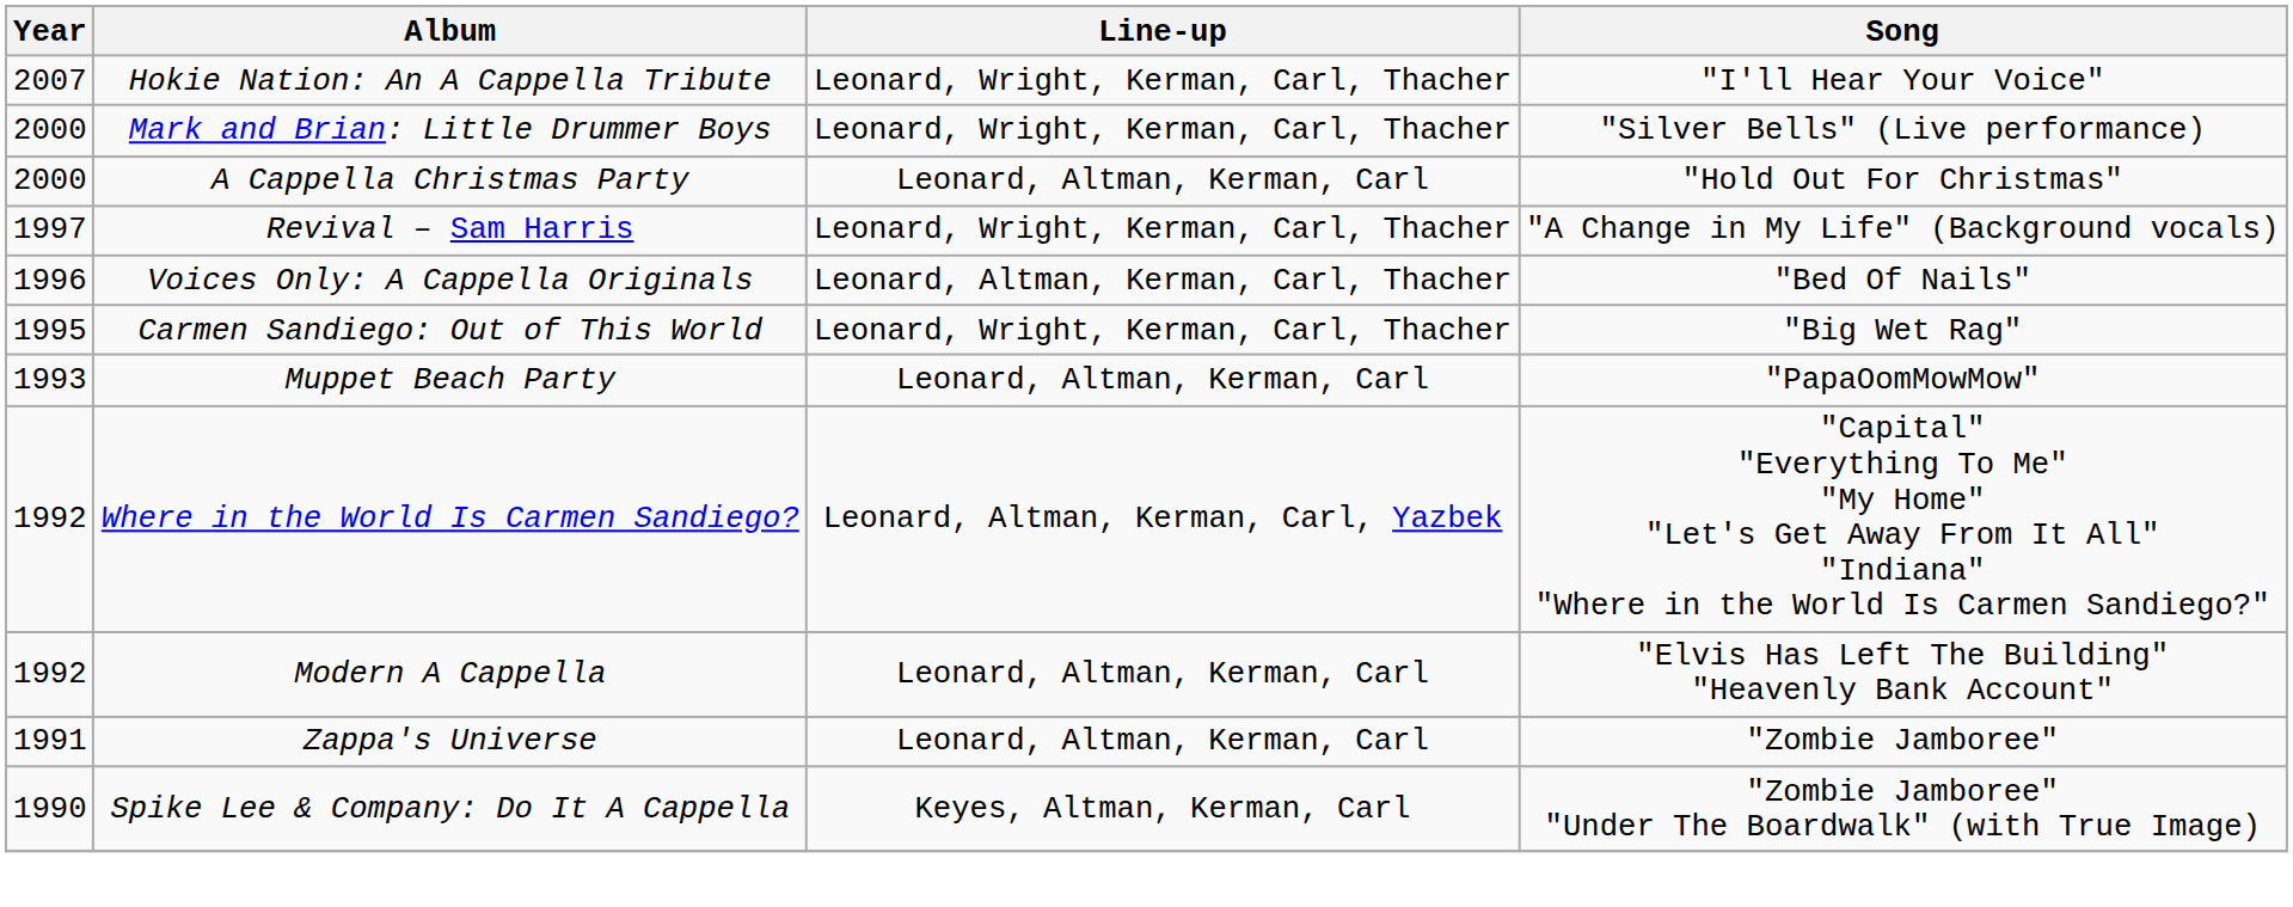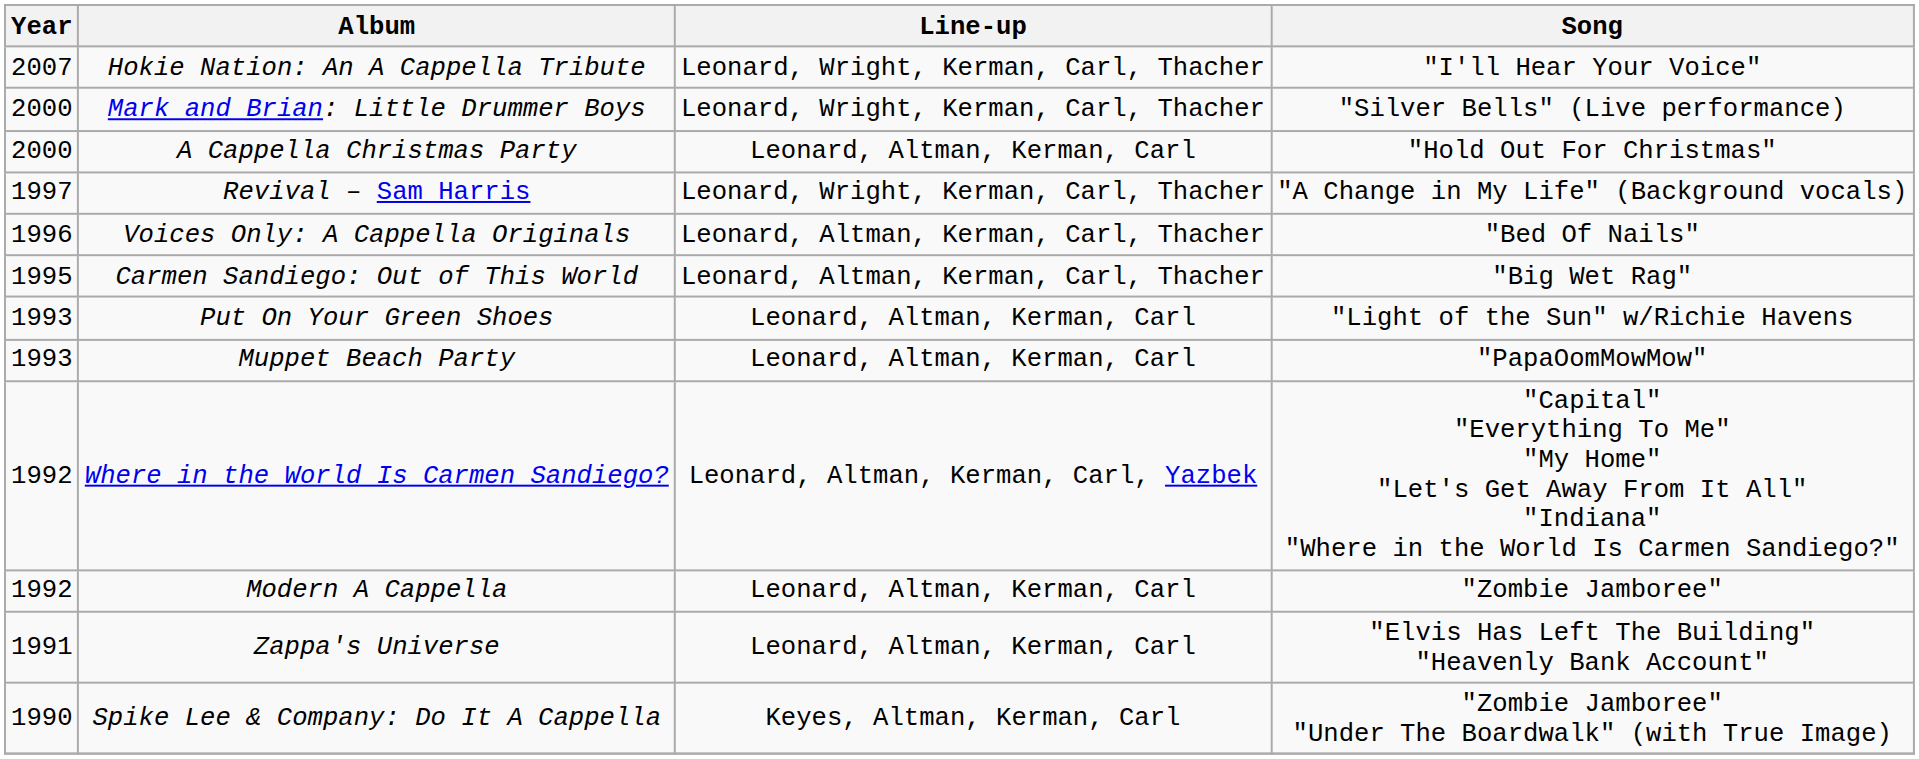Carmen Sandiego: Out of This World | Line-up: Leonard, Wright, Kerman, Carl, Thacher -> Leonard, Altman, Kerman, Carl, Thacher
+ row: 1993 | Put On Your Green Shoes | Leonard, Altman, Kerman, Carl | "Light of the Sun" w/Richie Havens
Modern A Cappella | Song: "Elvis Has Left The Building" "Heavenly Bank Account" -> "Zombie Jamboree"
Zappa's Universe | Song: "Zombie Jamboree" -> "Elvis Has Left The Building" "Heavenly Bank Account"
